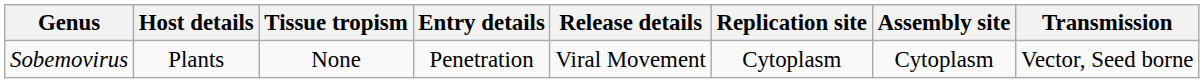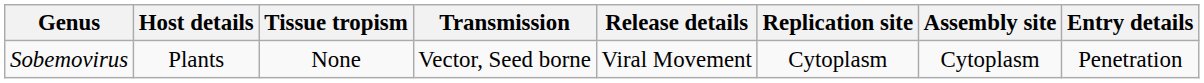columns swapped: Entry details <-> Transmission
